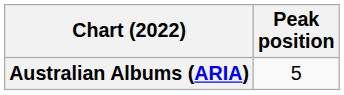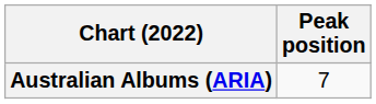Australian Albums (ARIA) | Peak position: 5 -> 7
